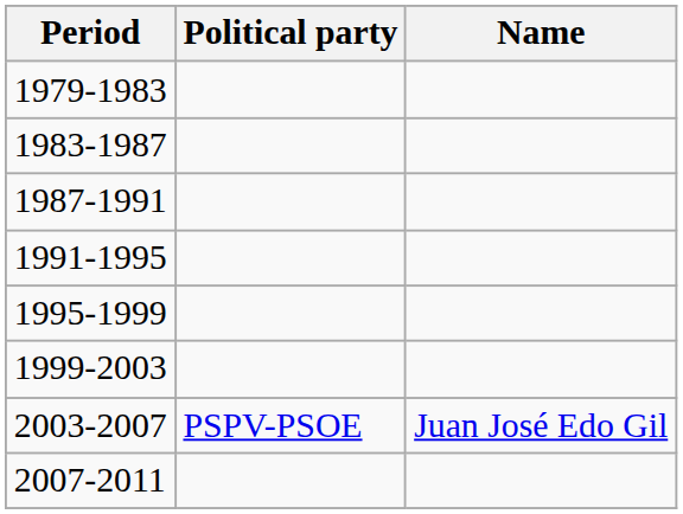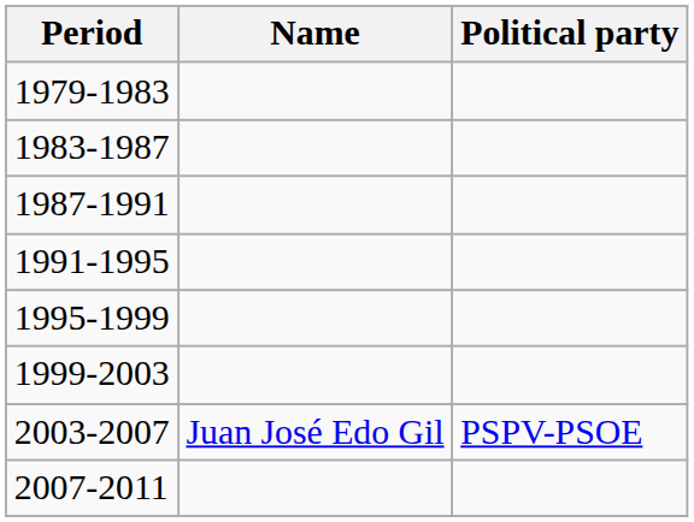columns swapped: Name <-> Political party
